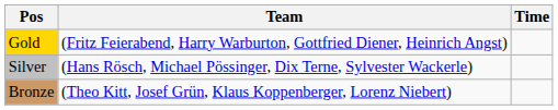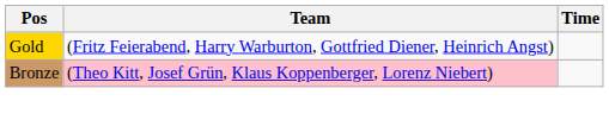- row: Silver | (Hans Rösch, Michael Pössinger, Dix Terne, Sylvester Wackerle)
Bronze | Team: no background -> pink background
